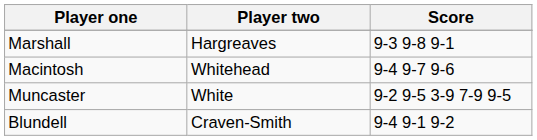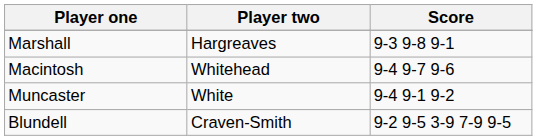Muncaster | Score: 9-2 9-5 3-9 7-9 9-5 -> 9-4 9-1 9-2
Blundell | Score: 9-4 9-1 9-2 -> 9-2 9-5 3-9 7-9 9-5
